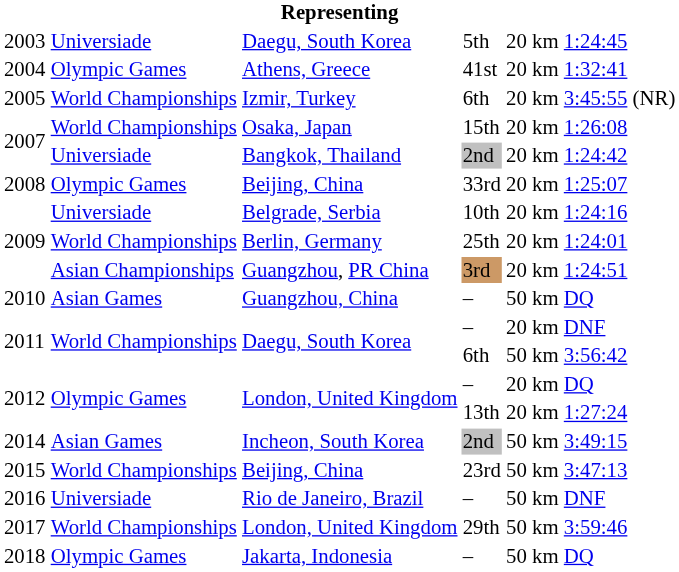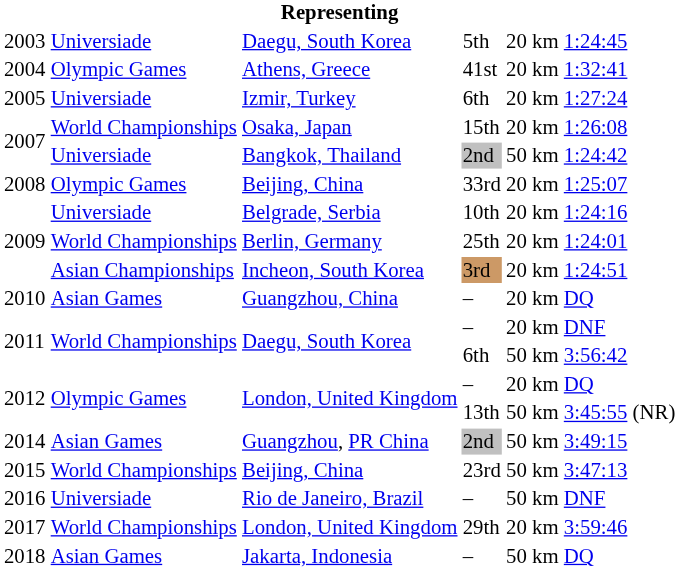2005 | column 2: World Championships -> Universiade
2005 | column 6: 3:45:55 (NR) -> 1:27:24
2007 / 2nd | column 5: 20 km -> 50 km
2009 / 3rd | column 3: Guangzhou, PR China -> Incheon, South Korea
2010 | column 5: 50 km -> 20 km
2012 / 13th | column 5: 20 km -> 50 km
2012 / 13th | column 6: 1:27:24 -> 3:45:55 (NR)
2014 | column 3: Incheon, South Korea -> Guangzhou, PR China
2017 | column 5: 50 km -> 20 km
2018 | column 2: Olympic Games -> Asian Games
